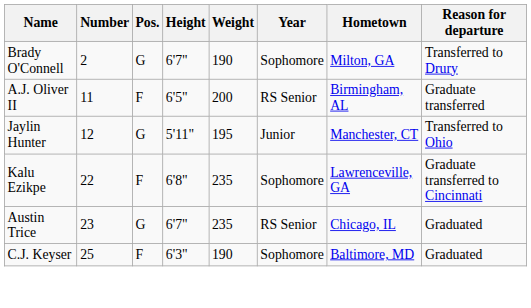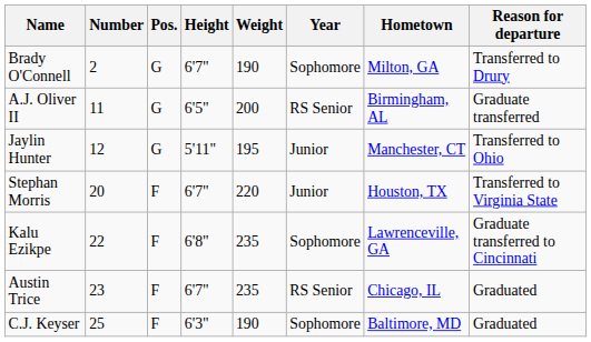A.J. Oliver II | Pos.: F -> G
+ row: Stephan Morris | 20 | F | 6'7" | 220 | Junior | Houston, TX | Transferred to Virginia State
Austin Trice | Pos.: G -> F
